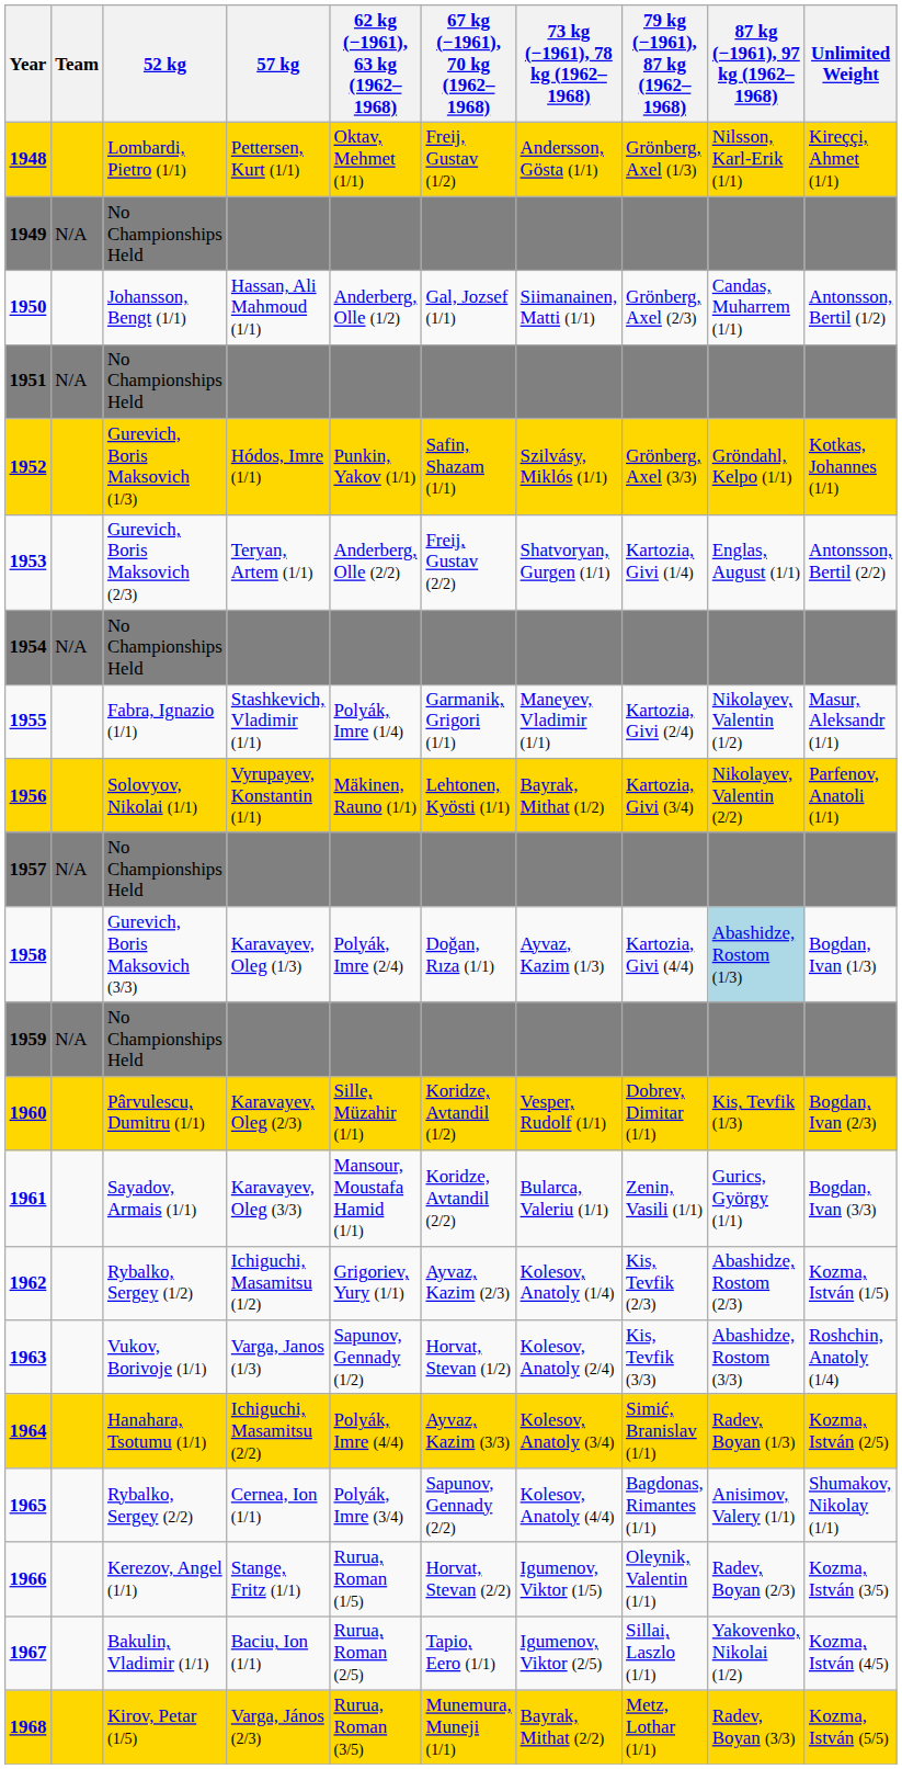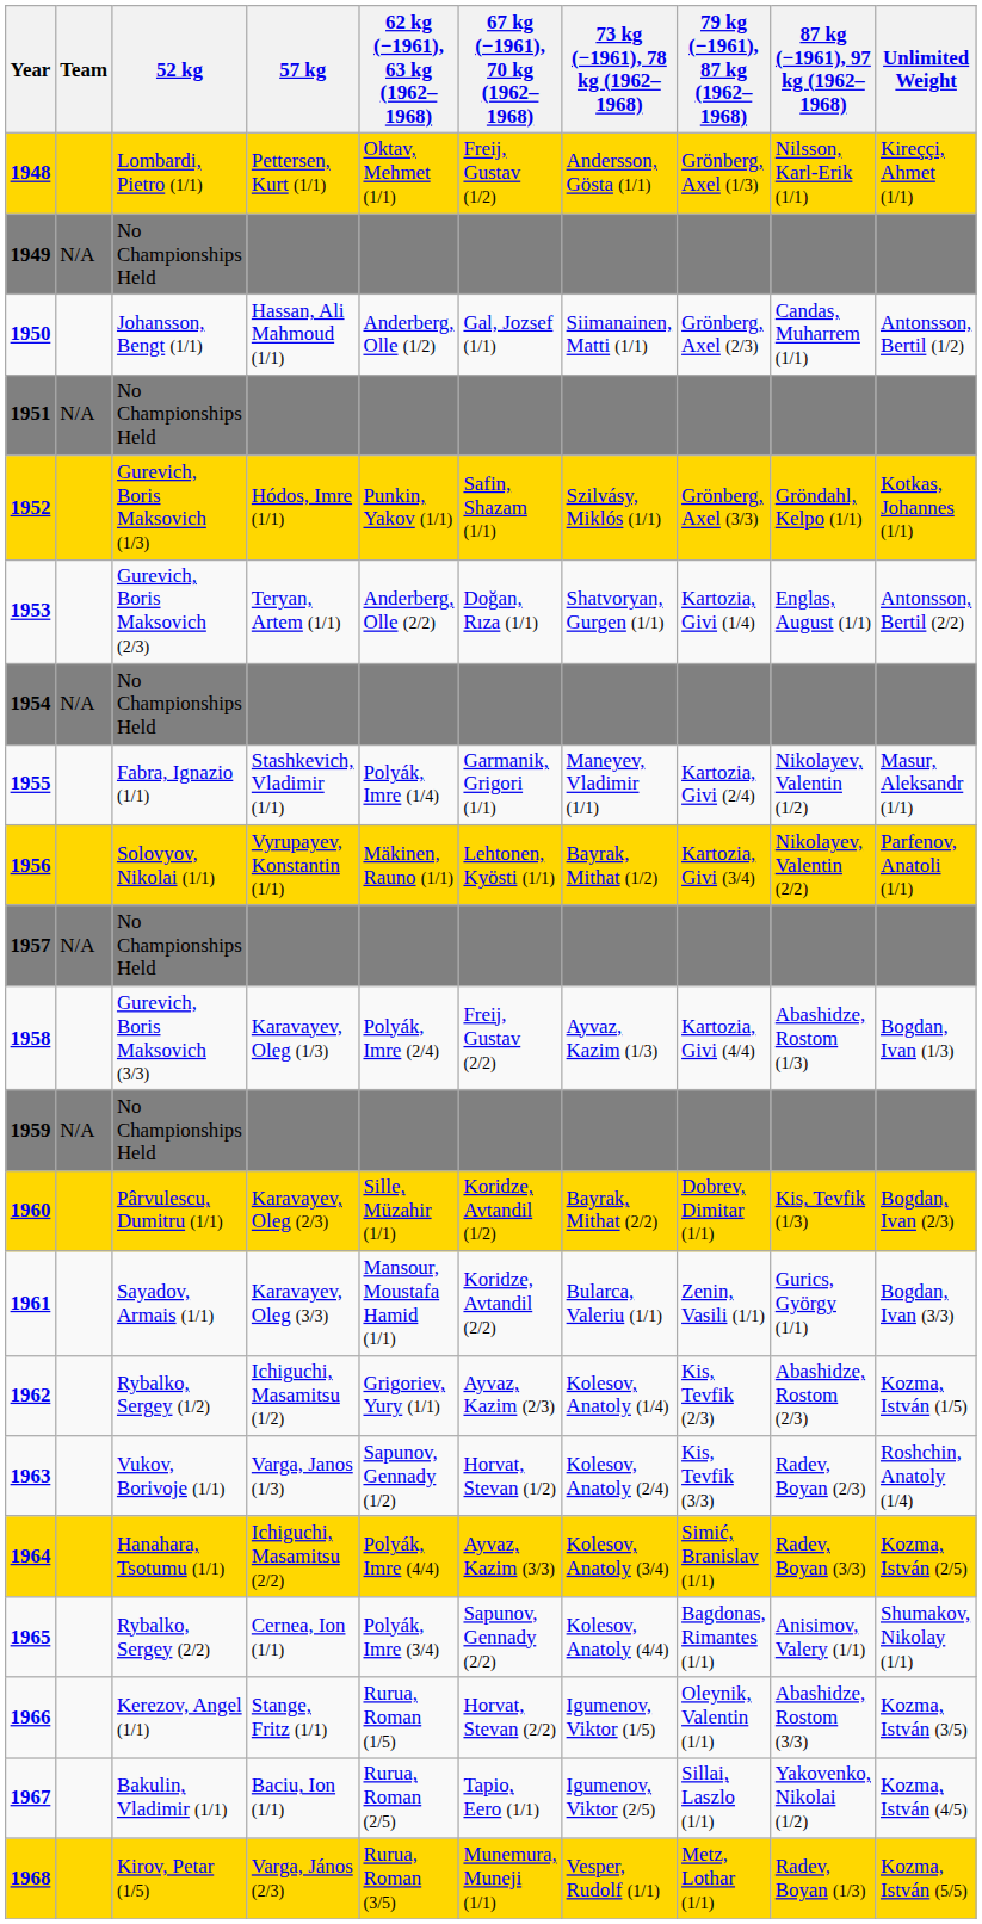1953 | 67 kg (−1961), 70 kg (1962–1968): Freij, Gustav (2/2) -> Doğan, Rıza (1/1)
1958 | 67 kg (−1961), 70 kg (1962–1968): Doğan, Rıza (1/1) -> Freij, Gustav (2/2)
1958 | 87 kg (−1961), 97 kg (1962–1968): lightblue background -> no background
1960 | 73 kg (−1961), 78 kg (1962–1968): Vesper, Rudolf (1/1) -> Bayrak, Mithat (2/2)
1963 | 87 kg (−1961), 97 kg (1962–1968): Abashidze, Rostom (3/3) -> Radev, Boyan (2/3)
1964 | 87 kg (−1961), 97 kg (1962–1968): Radev, Boyan (1/3) -> Radev, Boyan (3/3)
1966 | 87 kg (−1961), 97 kg (1962–1968): Radev, Boyan (2/3) -> Abashidze, Rostom (3/3)
1968 | 73 kg (−1961), 78 kg (1962–1968): Bayrak, Mithat (2/2) -> Vesper, Rudolf (1/1)
1968 | 87 kg (−1961), 97 kg (1962–1968): Radev, Boyan (3/3) -> Radev, Boyan (1/3)
